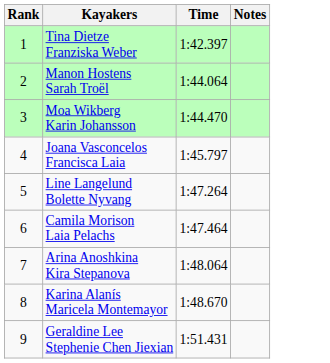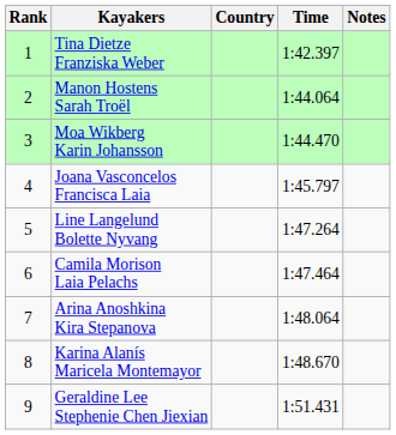+ column: Country
